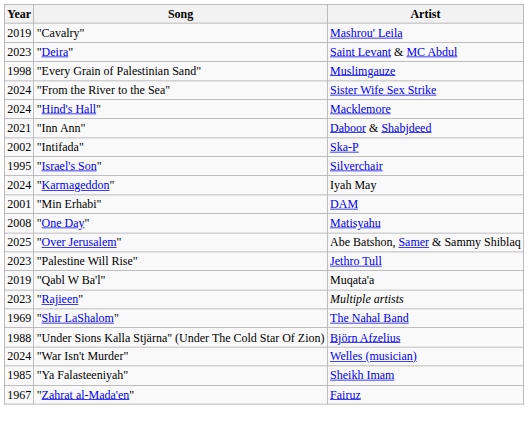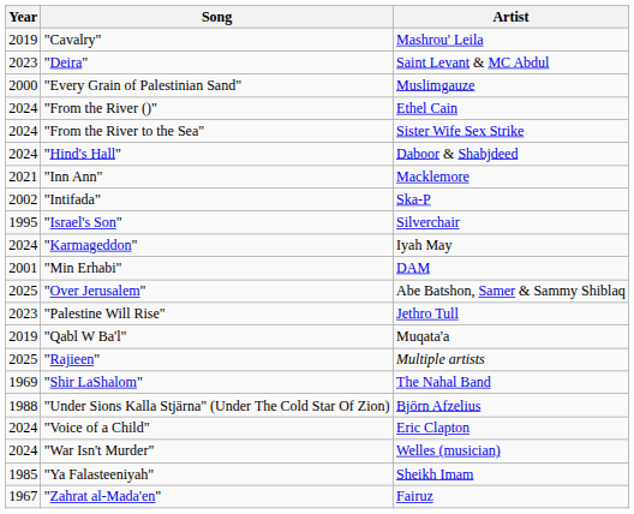"Every Grain of Palestinian Sand" | Year: 1998 -> 2000
+ row: 2024 | "From the River ()" | Ethel Cain
"Hind's Hall" | Artist: Macklemore -> Daboor & Shabjdeed
"Inn Ann" | Artist: Daboor & Shabjdeed -> Macklemore
- row: 2008 | "One Day" | Matisyahu
"Rajieen" | Year: 2023 -> 2025
+ row: 2024 | "Voice of a Child" | Eric Clapton
